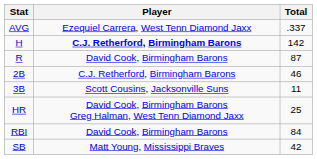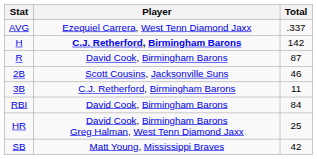2B | Player: C.J. Retherford, Birmingham Barons -> Scott Cousins, Jacksonville Suns
3B | Player: Scott Cousins, Jacksonville Suns -> C.J. Retherford, Birmingham Barons
rows swapped: HR <-> RBI
